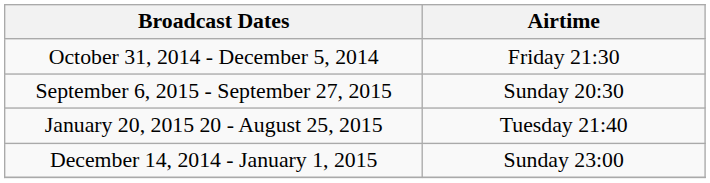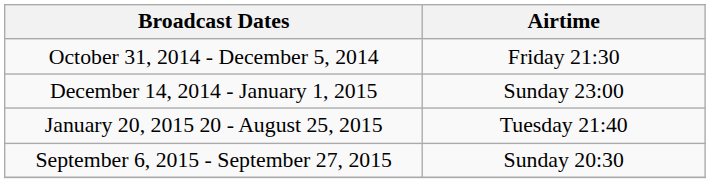rows swapped: December 14, 2014 - January 1, 2015 <-> September 6, 2015 - September 27, 2015
